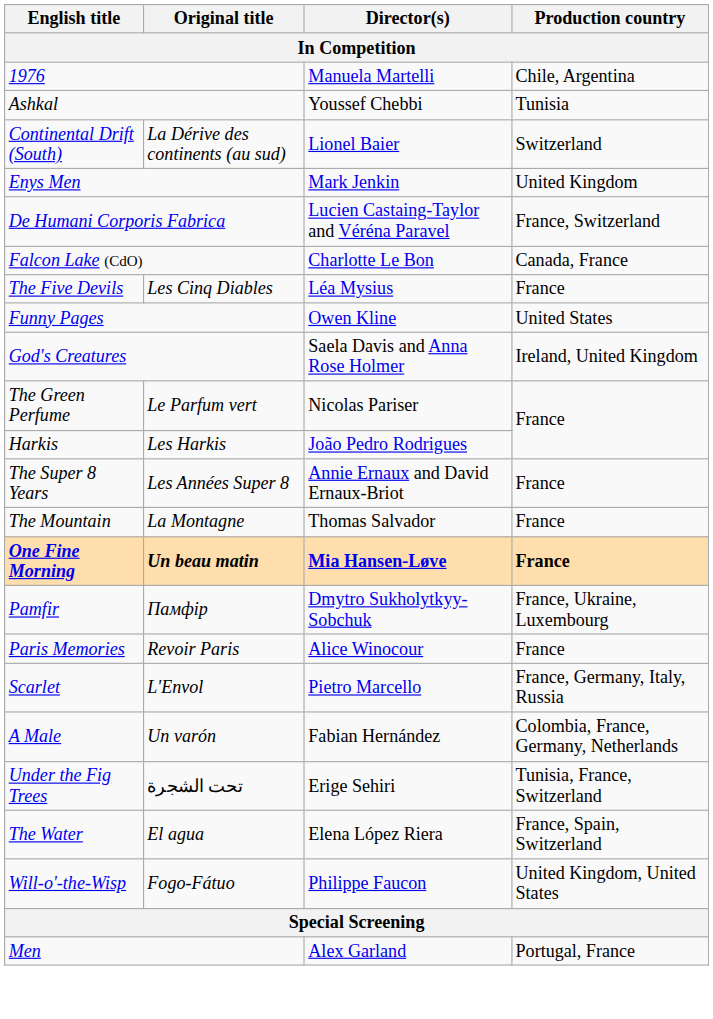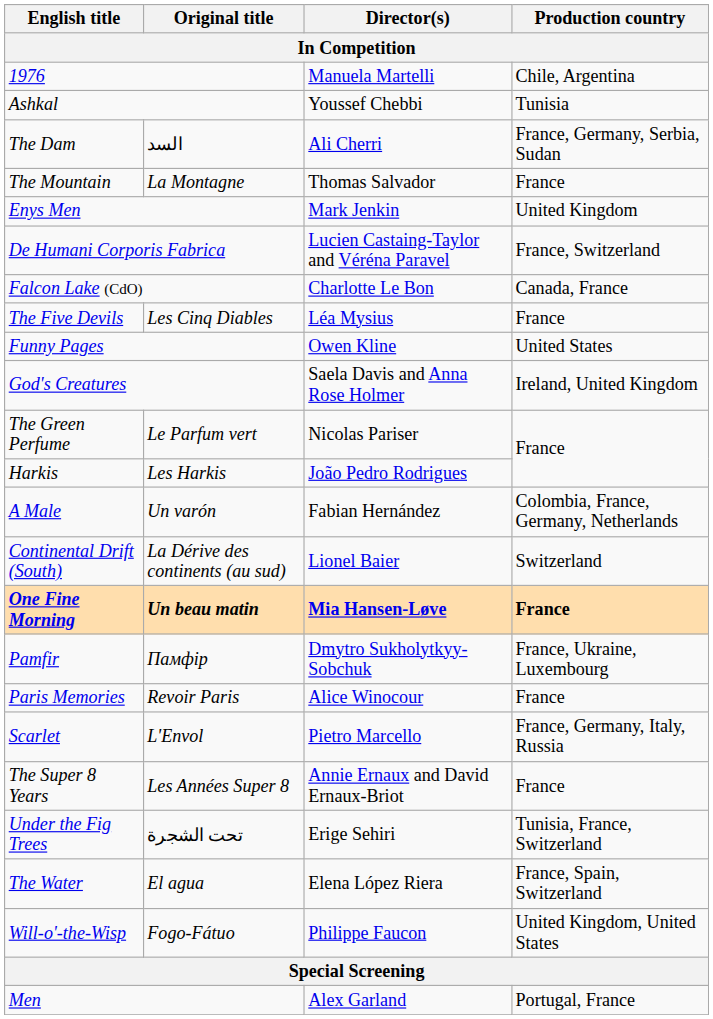+ row: The Dam | السد | Ali Cherri | France, Germany, Serbia, Sudan
rows swapped: Continental Drift (South) <-> The Mountain
rows swapped: A Male <-> The Super 8 Years
